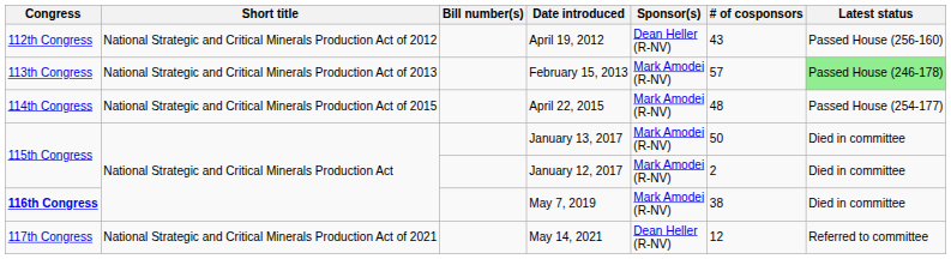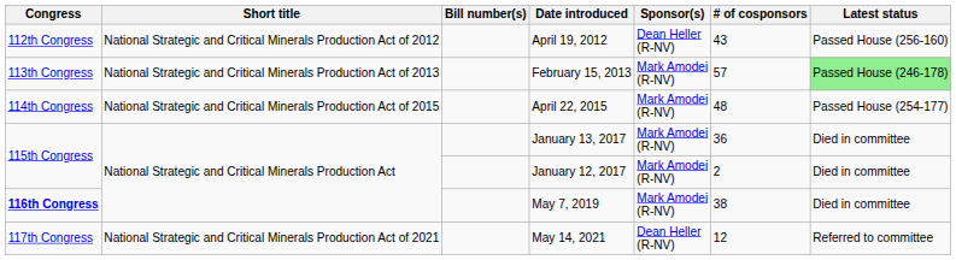January 13, 2017 | # of cosponsors: 50 -> 36
